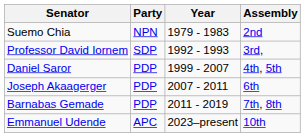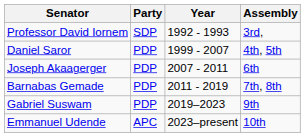- row: Suemo Chia | NPN | 1979 - 1983 | 2nd
+ row: Gabriel Suswam | PDP | 2019–2023 | 9th
